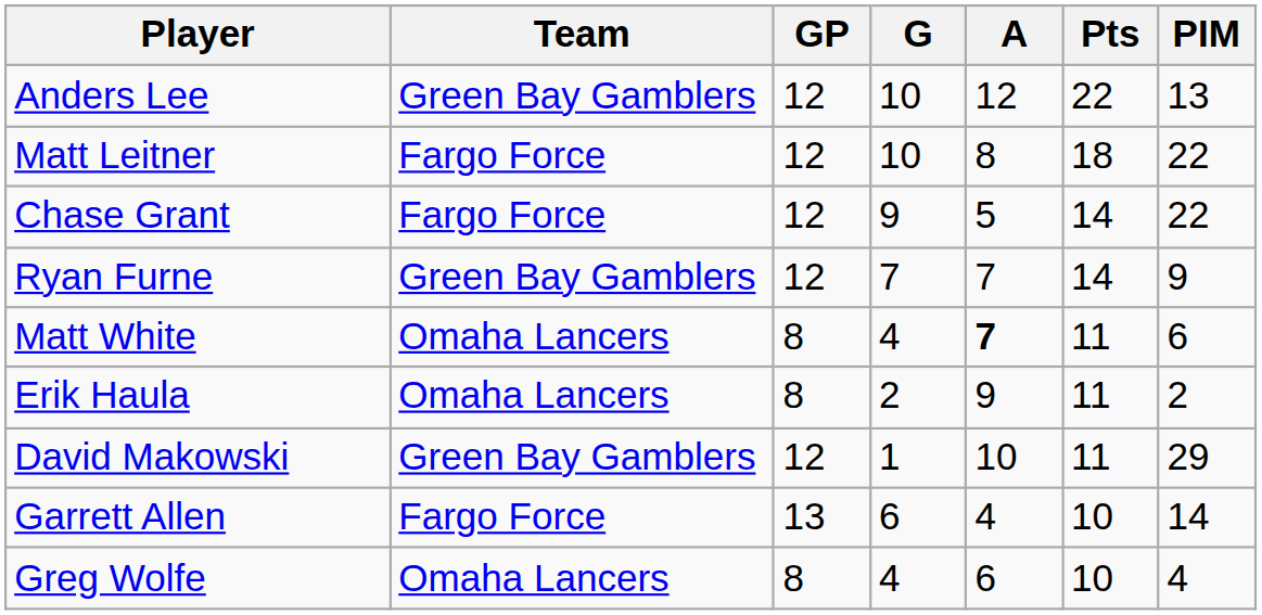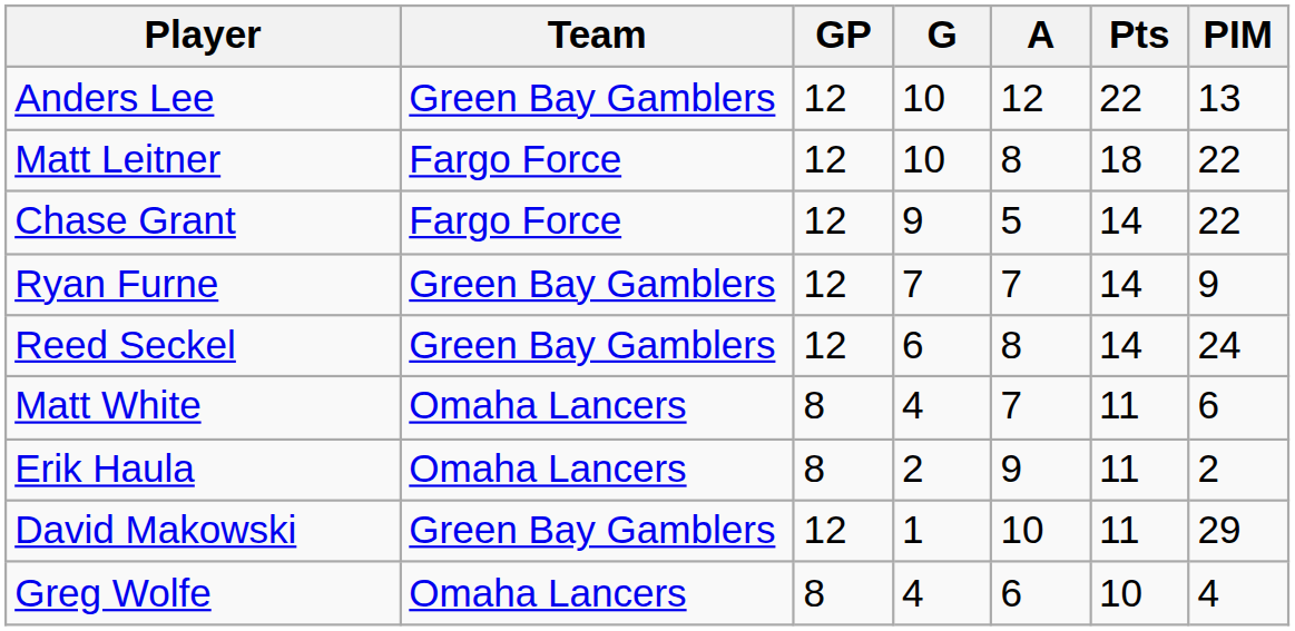+ row: Reed Seckel | Green Bay Gamblers | 12 | 6 | 8 | 14 | 24
Matt White | A: bold -> normal
- row: Garrett Allen | Fargo Force | 13 | 6 | 4 | 10 | 14
